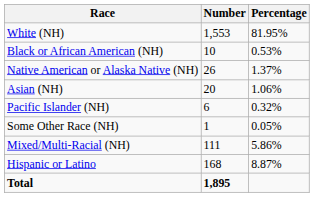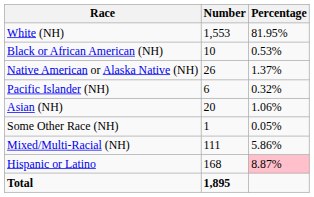rows swapped: Asian (NH) <-> Pacific Islander (NH)
Hispanic or Latino | Percentage: no background -> pink background
